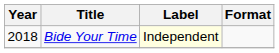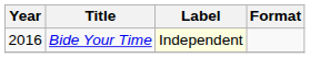Bide Your Time | Year: 2018 -> 2016
